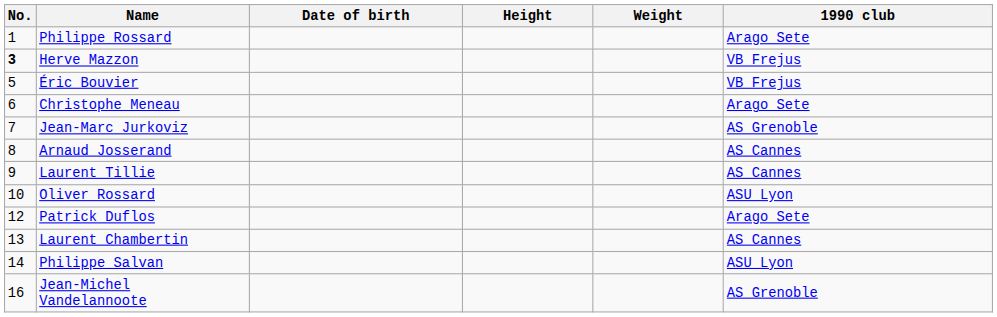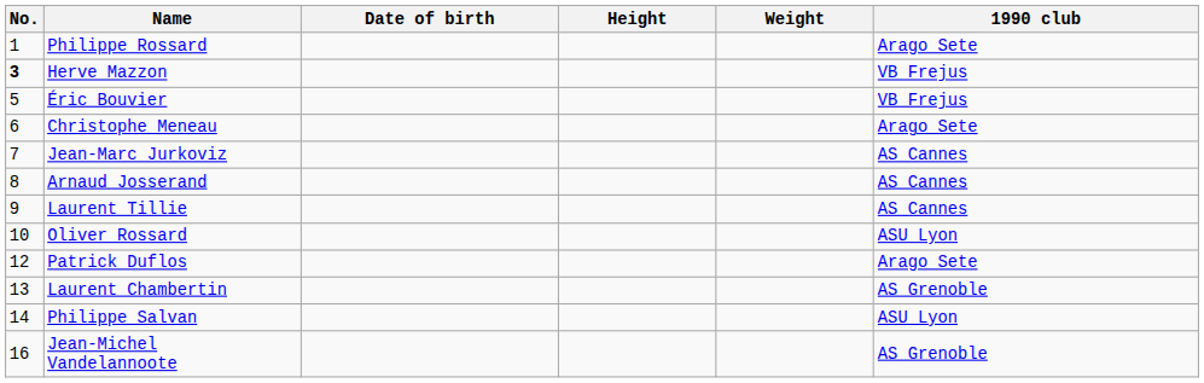Jean-Marc Jurkoviz | 1990 club: AS Grenoble -> AS Cannes
Laurent Chambertin | 1990 club: AS Cannes -> AS Grenoble
